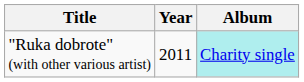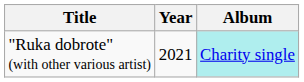"Ruka dobrote" (with other various artist) | Year: 2011 -> 2021
